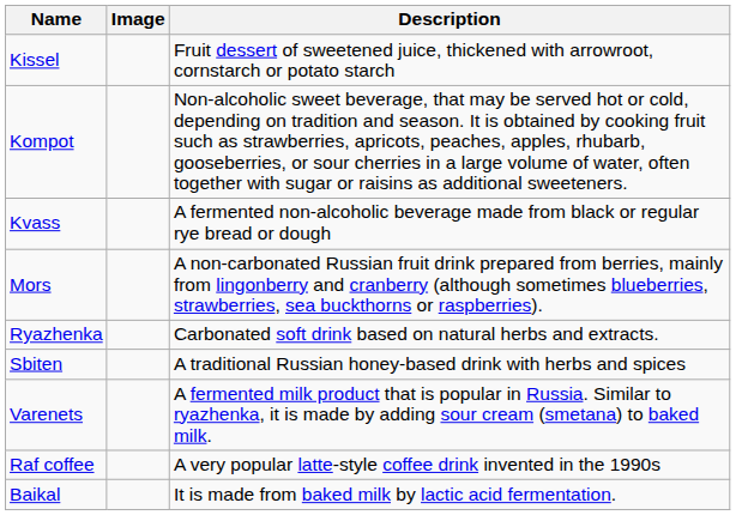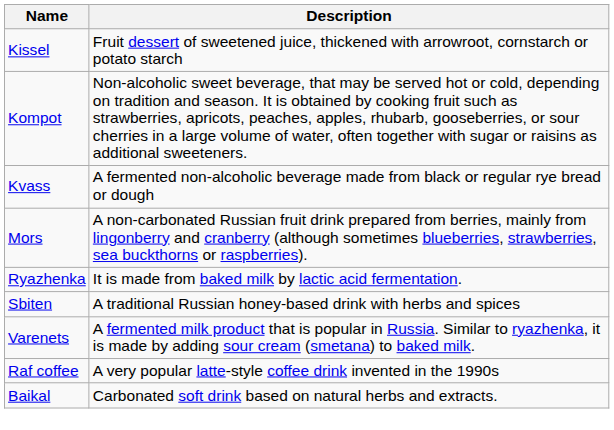- column: Image
Ryazhenka | Description: Carbonated soft drink based on natural herbs and extracts. -> It is made from baked milk by lactic acid fermentation.
Baikal | Description: It is made from baked milk by lactic acid fermentation. -> Carbonated soft drink based on natural herbs and extracts.
